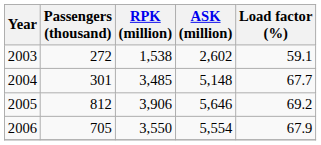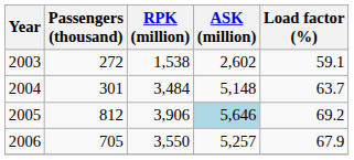2004 | RPK (million): 3,485 -> 3,484
2004 | Load factor (%): 67.7 -> 63.7
2005 | ASK (million): no background -> lightblue background
2006 | ASK (million): 5,554 -> 5,257
